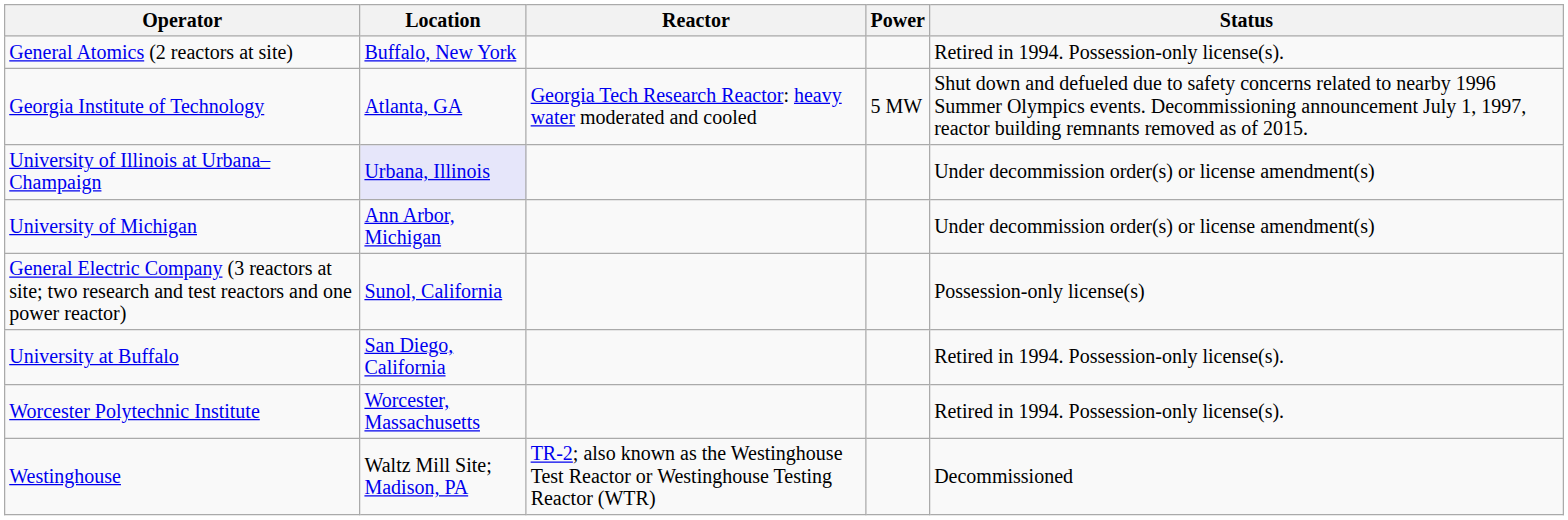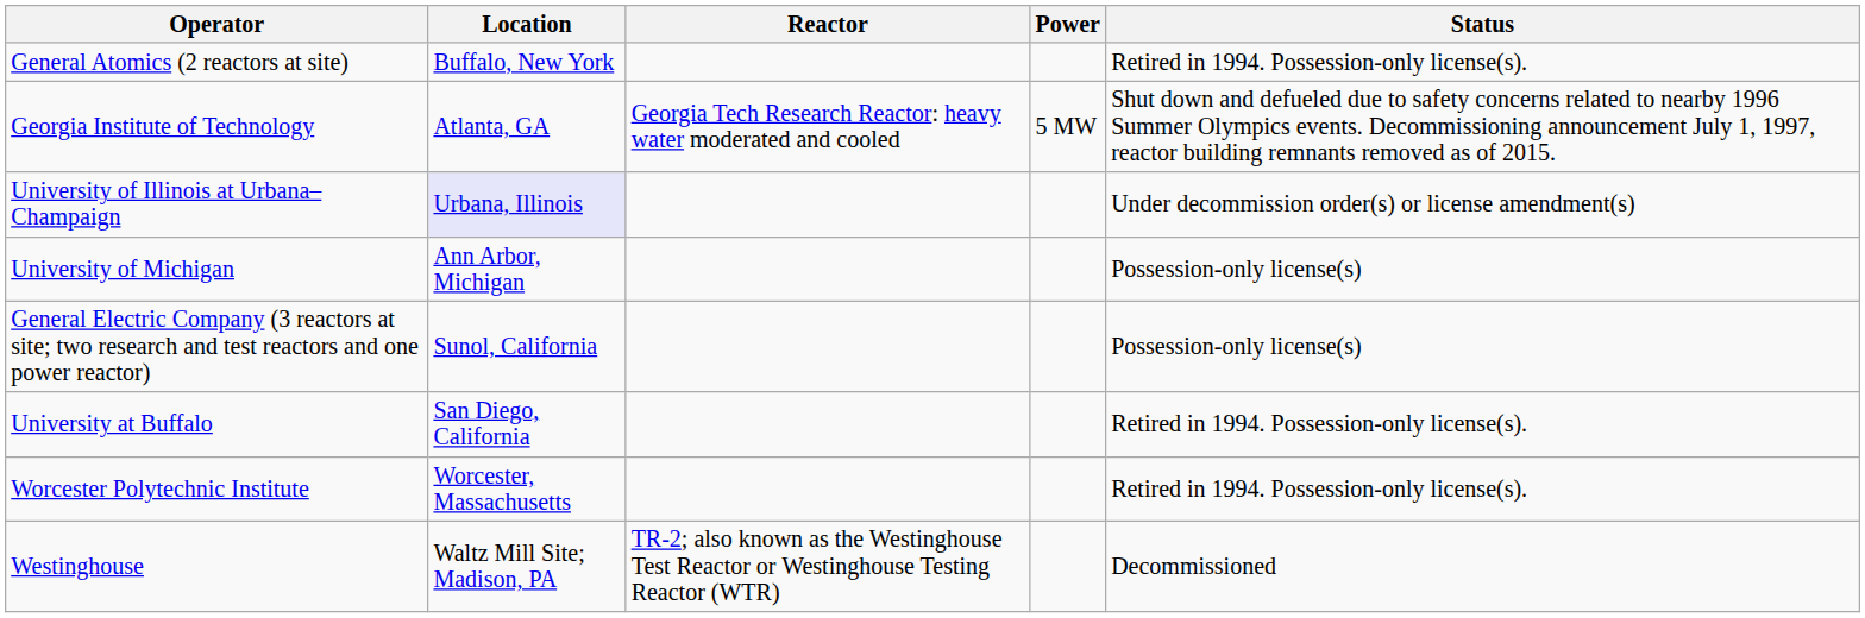University of Michigan | Status: Under decommission order(s) or license amendment(s) -> Possession-only license(s)
